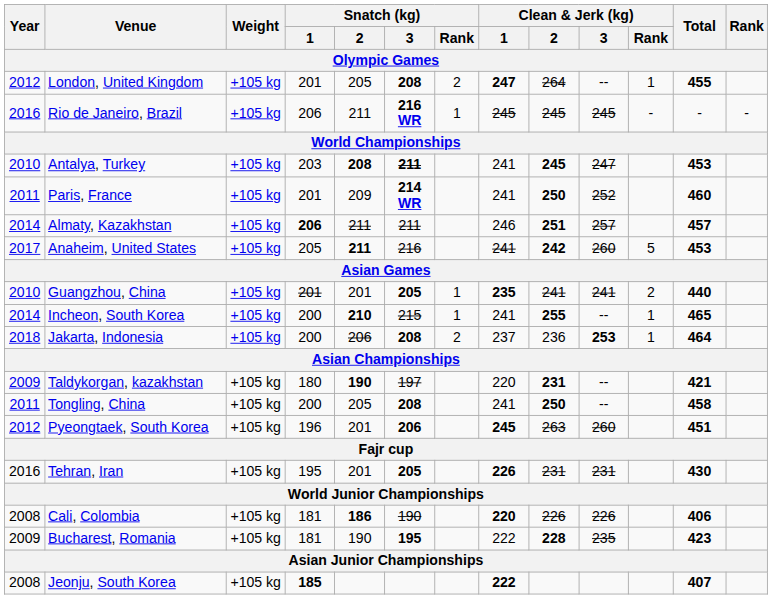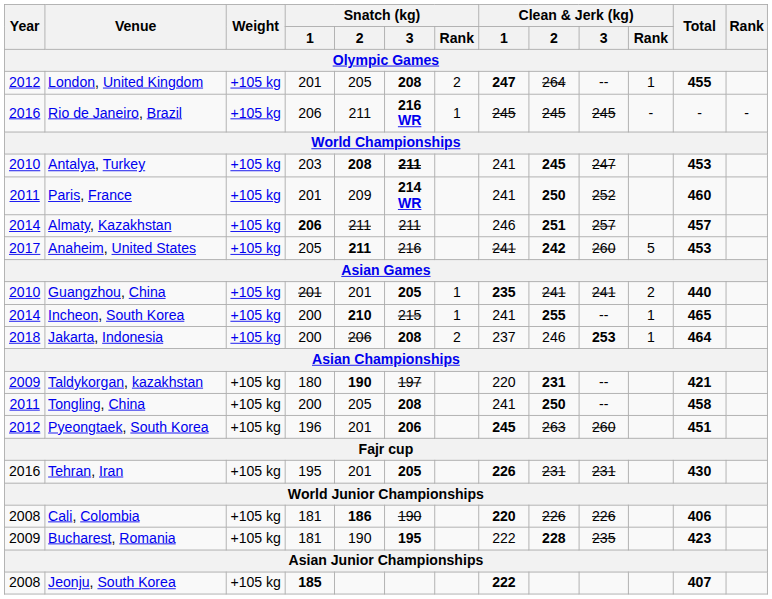Jakarta, Indonesia | Clean & Jerk (kg) / 2: 236 -> 246
